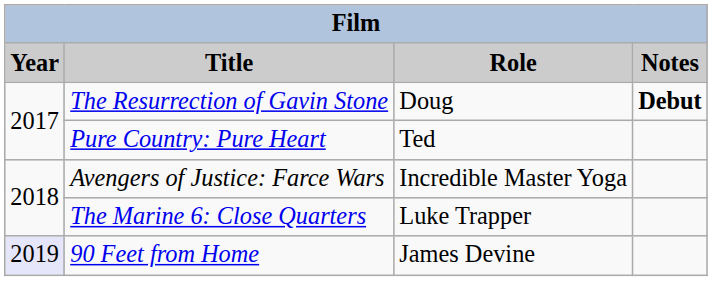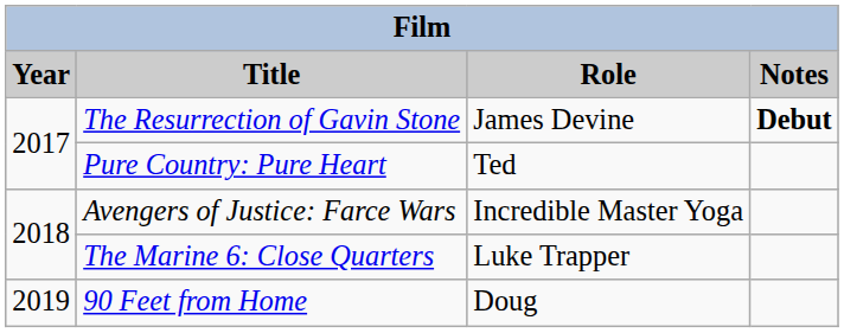The Resurrection of Gavin Stone | Role: Doug -> James Devine
90 Feet from Home | Year: lavender background -> no background
90 Feet from Home | Role: James Devine -> Doug
